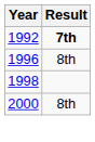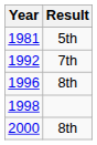+ row: 1981 | 5th
1992 | Result: bold -> normal
